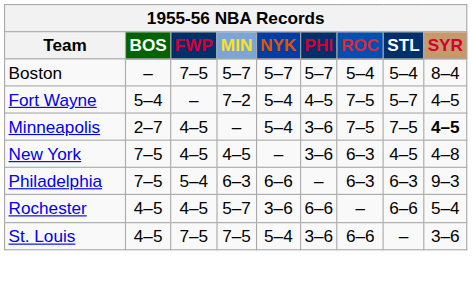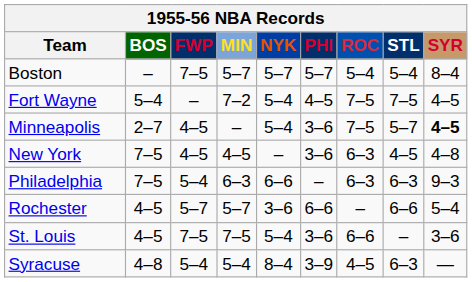Fort Wayne | STL: 5–7 -> 7–5
Minneapolis | STL: 7–5 -> 5–7
Rochester | FWP: 4–5 -> 5–7
+ row: Syracuse | 4–8 | 5–4 | 5–4 | 8–4 | 3–9 | 4–5 | 6–3 | —
